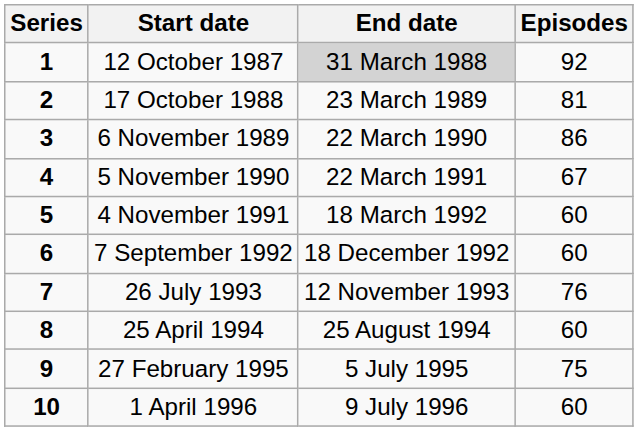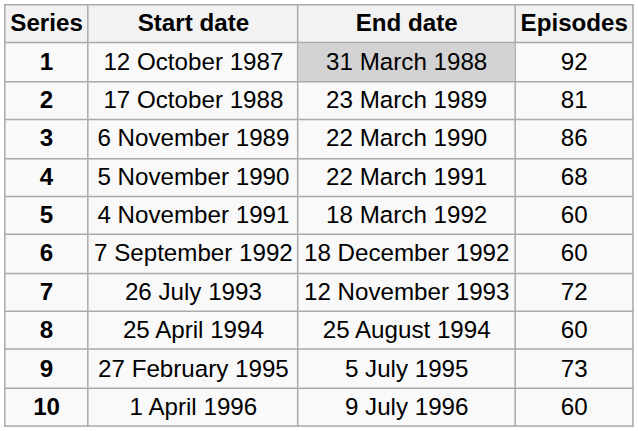5 November 1990 | Episodes: 67 -> 68
26 July 1993 | Episodes: 76 -> 72
27 February 1995 | Episodes: 75 -> 73
